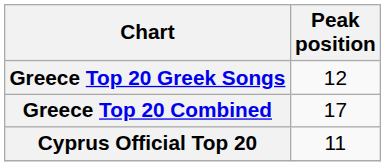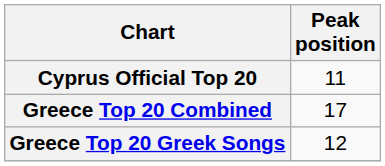rows swapped: Cyprus Official Top 20 <-> Greece Top 20 Greek Songs
